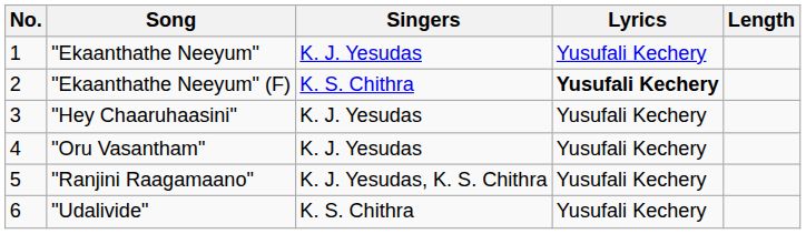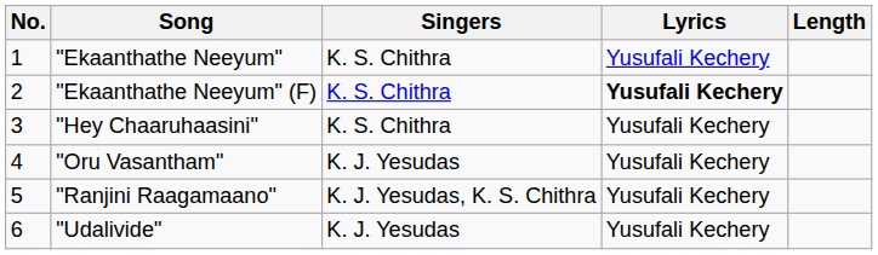"Ekaanthathe Neeyum" | Singers: K. J. Yesudas -> K. S. Chithra
"Hey Chaaruhaasini" | Singers: K. J. Yesudas -> K. S. Chithra
"Udalivide" | Singers: K. S. Chithra -> K. J. Yesudas
